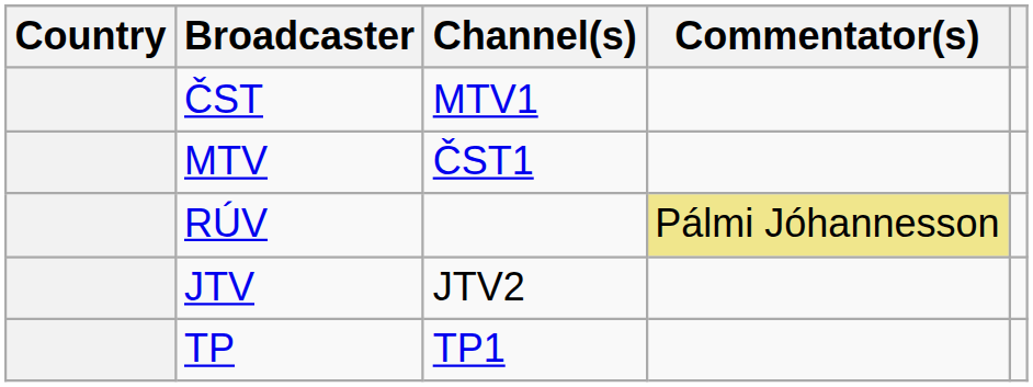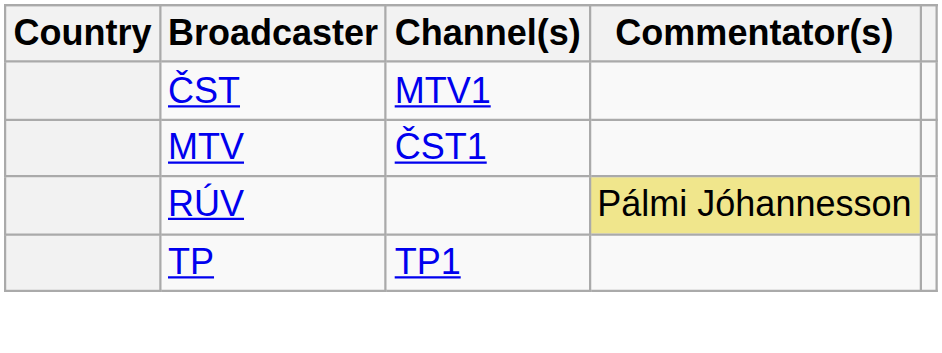- row: JTV | JTV2
